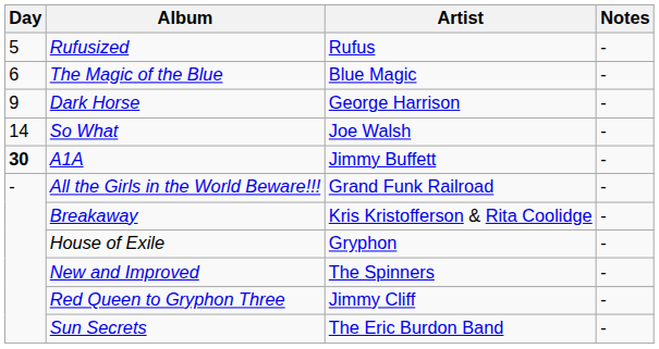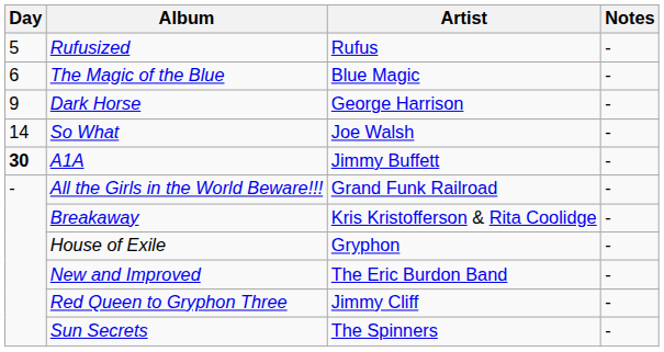New and Improved | Artist: The Spinners -> The Eric Burdon Band
Sun Secrets | Artist: The Eric Burdon Band -> The Spinners
